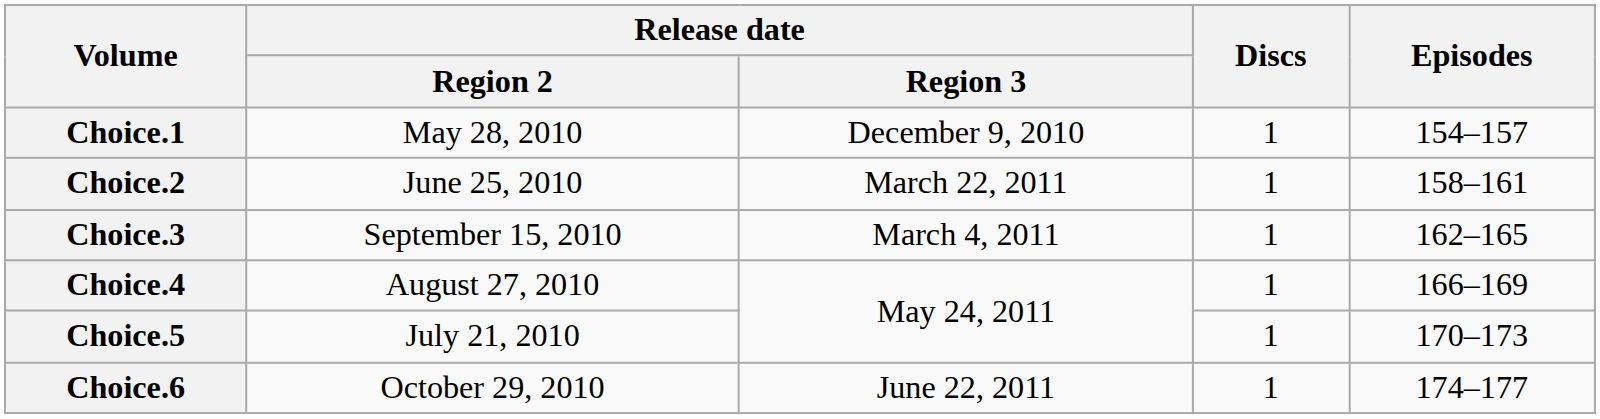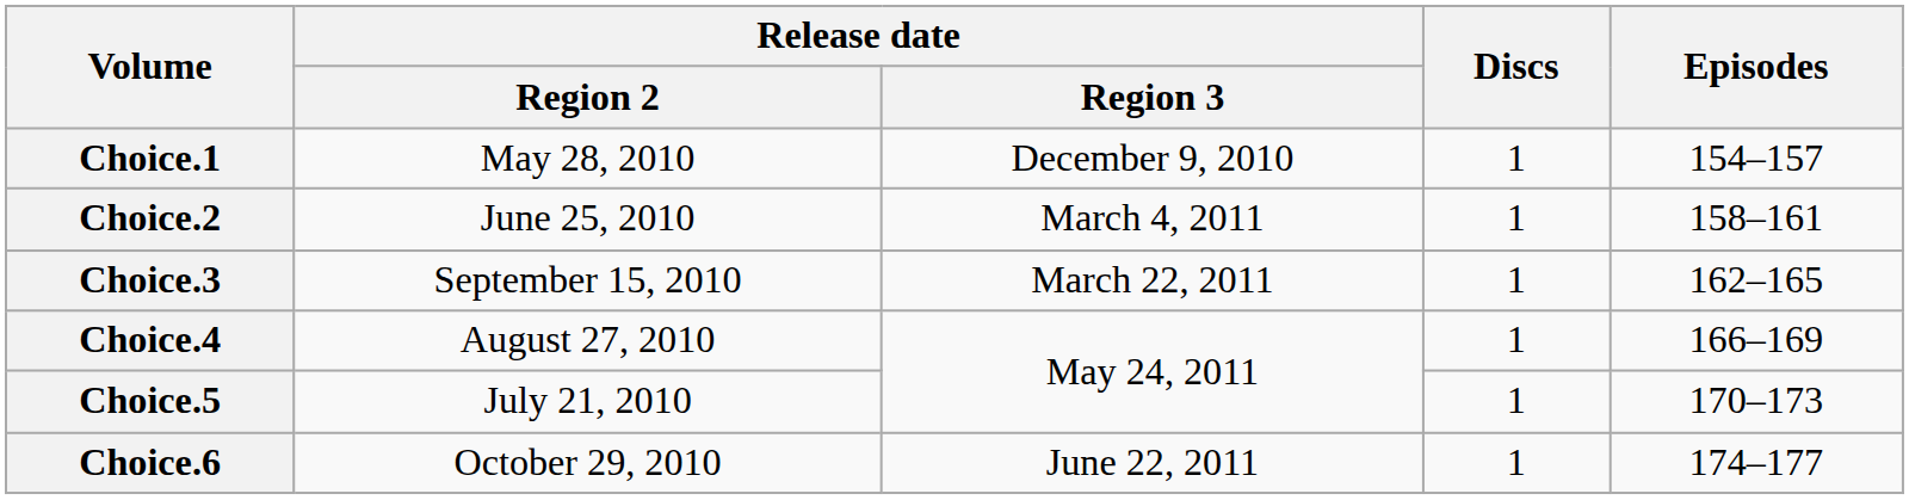Choice.2 | Release date / Region 3: March 22, 2011 -> March 4, 2011
Choice.3 | Release date / Region 3: March 4, 2011 -> March 22, 2011
